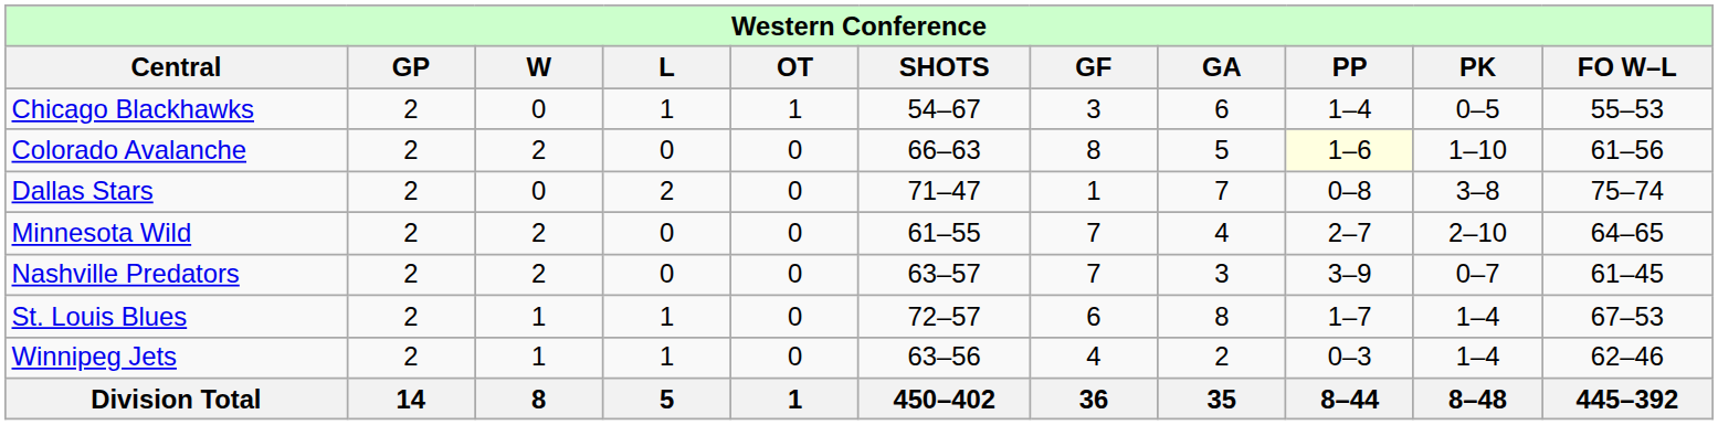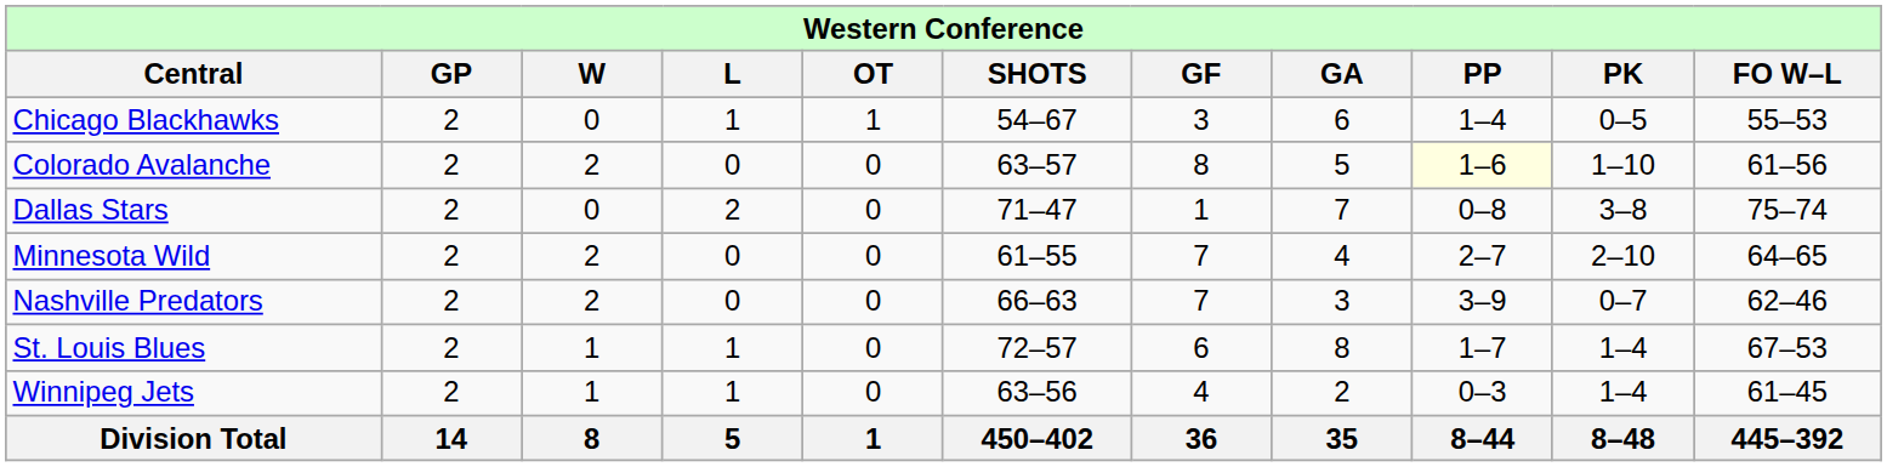Colorado Avalanche | column 6: 66–63 -> 63–57
Nashville Predators | column 6: 63–57 -> 66–63
Nashville Predators | column 11: 61–45 -> 62–46
Winnipeg Jets | column 11: 62–46 -> 61–45
